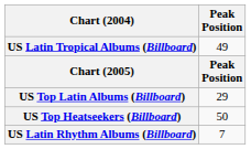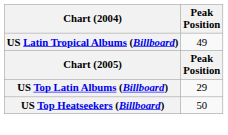- row: US Latin Rhythm Albums (Billboard) | 7
